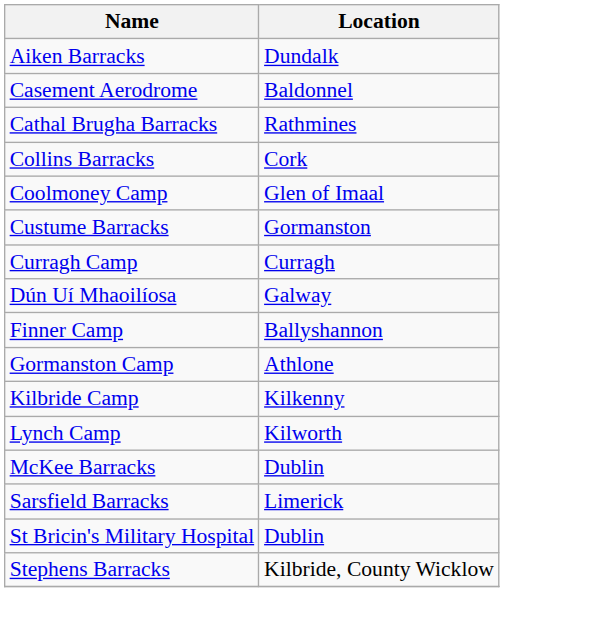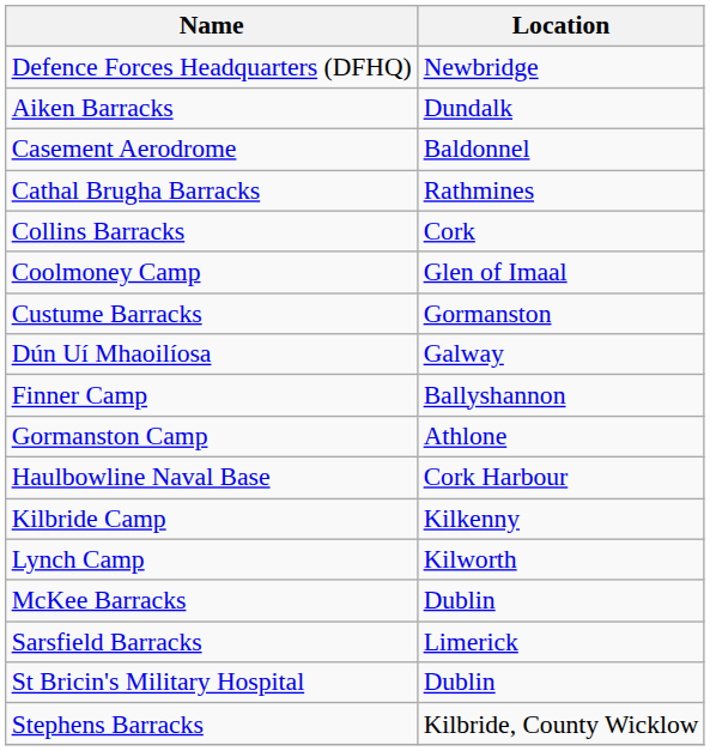+ row: Defence Forces Headquarters (DFHQ) | Newbridge
- row: Curragh Camp | Curragh
+ row: Haulbowline Naval Base | Cork Harbour
